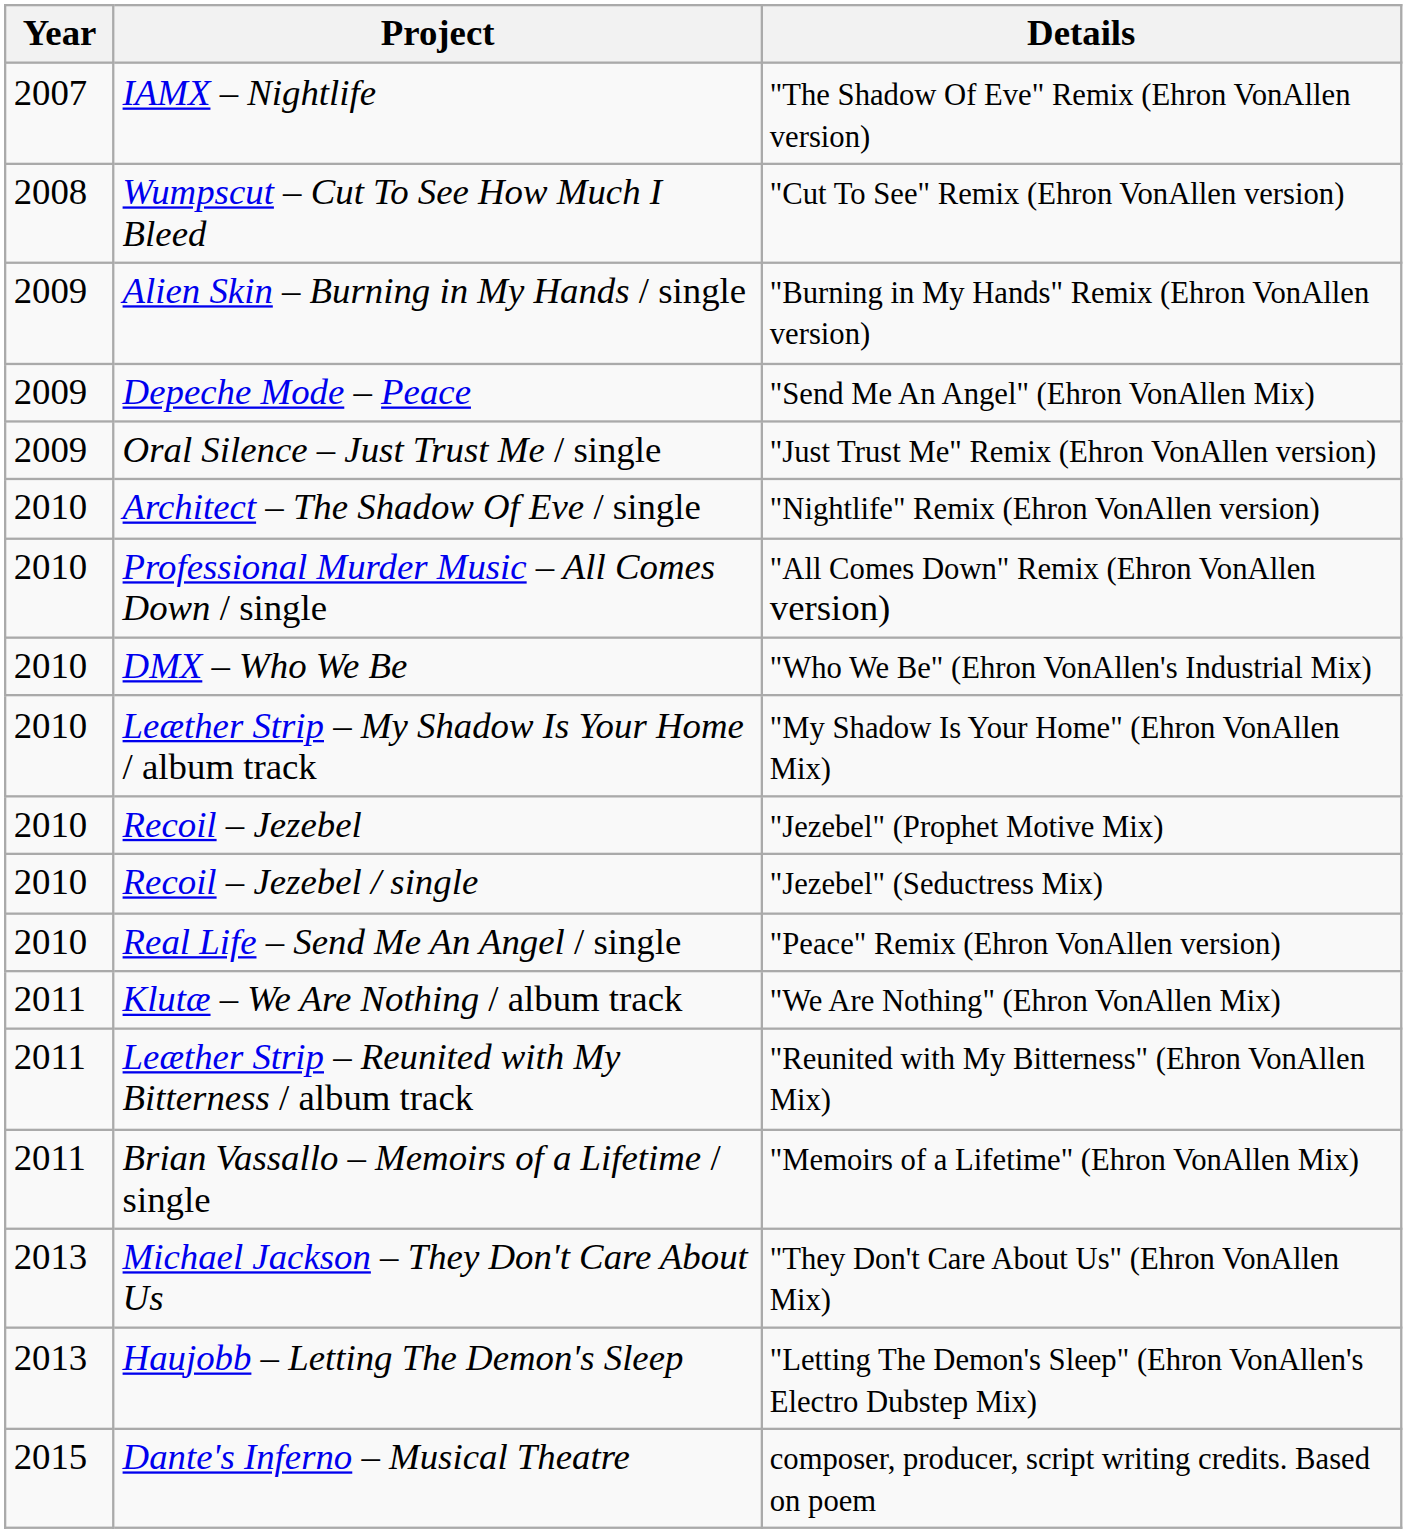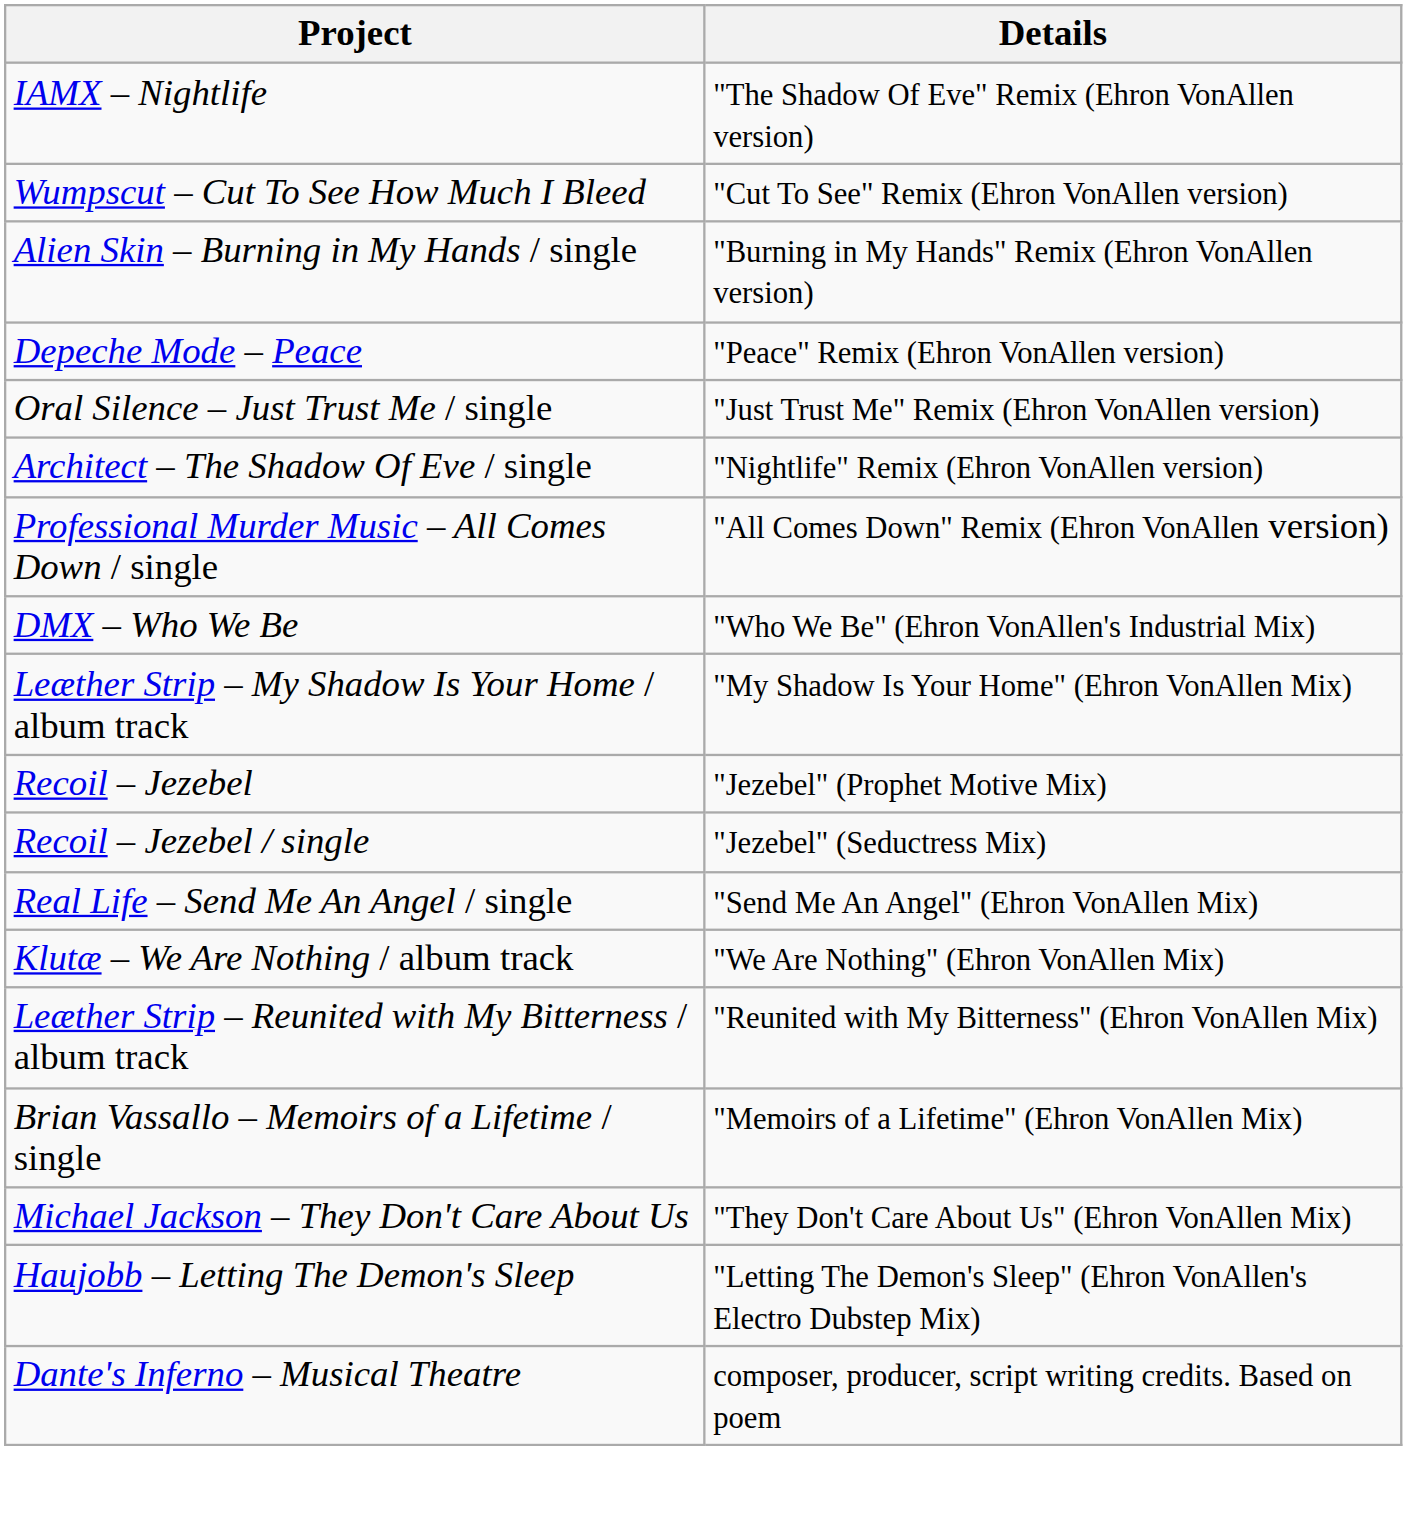- column: Year | 2007 | 2008 | 2009 | 2009 | 2009 | 2010 | 2010 | 2010 | 2010 | 2010 | 2010 | 2010 | 2011 | 2011 | 2011 | 2013 | 2013 | 2015
Depeche Mode – Peace | Details: "Send Me An Angel" (Ehron VonAllen Mix) -> "Peace" Remix (Ehron VonAllen version)
Real Life – Send Me An Angel / single | Details: "Peace" Remix (Ehron VonAllen version) -> "Send Me An Angel" (Ehron VonAllen Mix)
